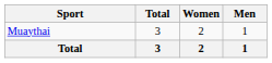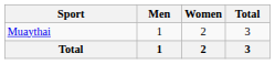columns swapped: Men <-> Total
